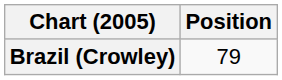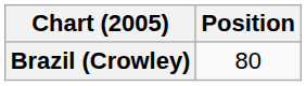Brazil (Crowley) | Position: 79 -> 80
